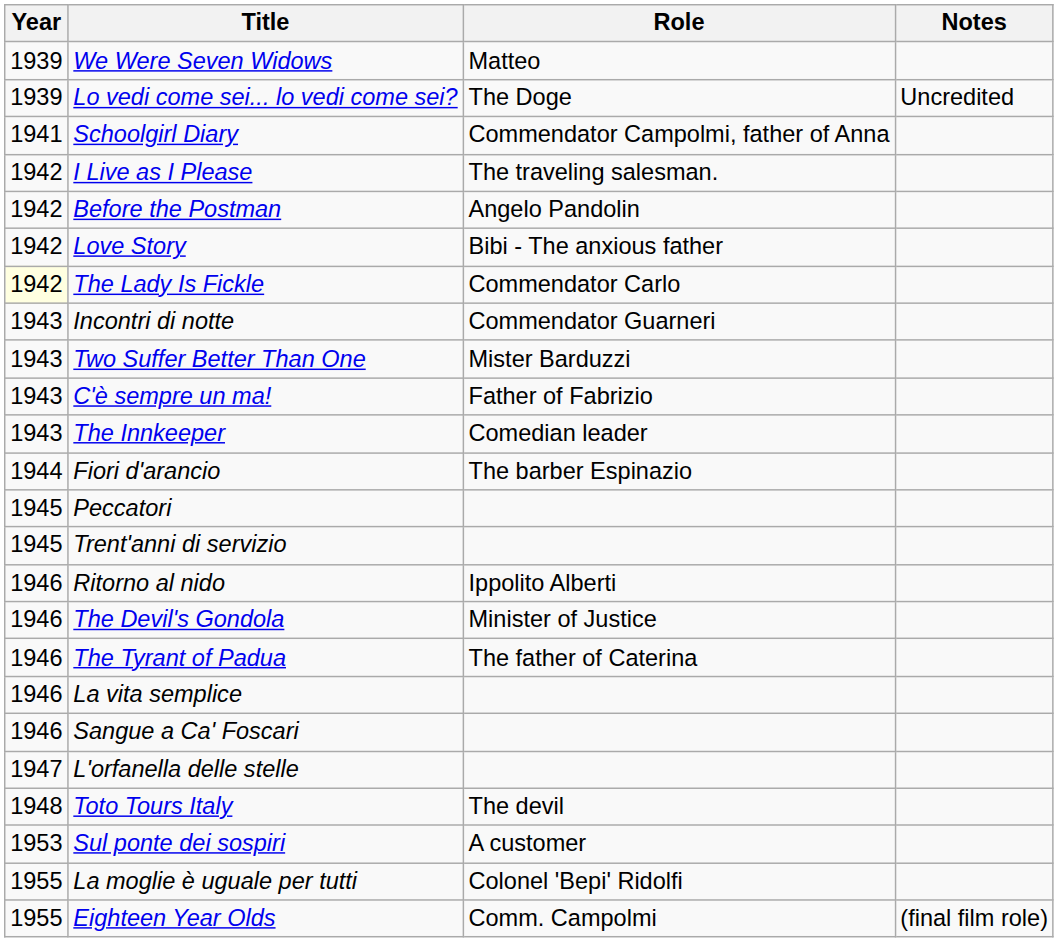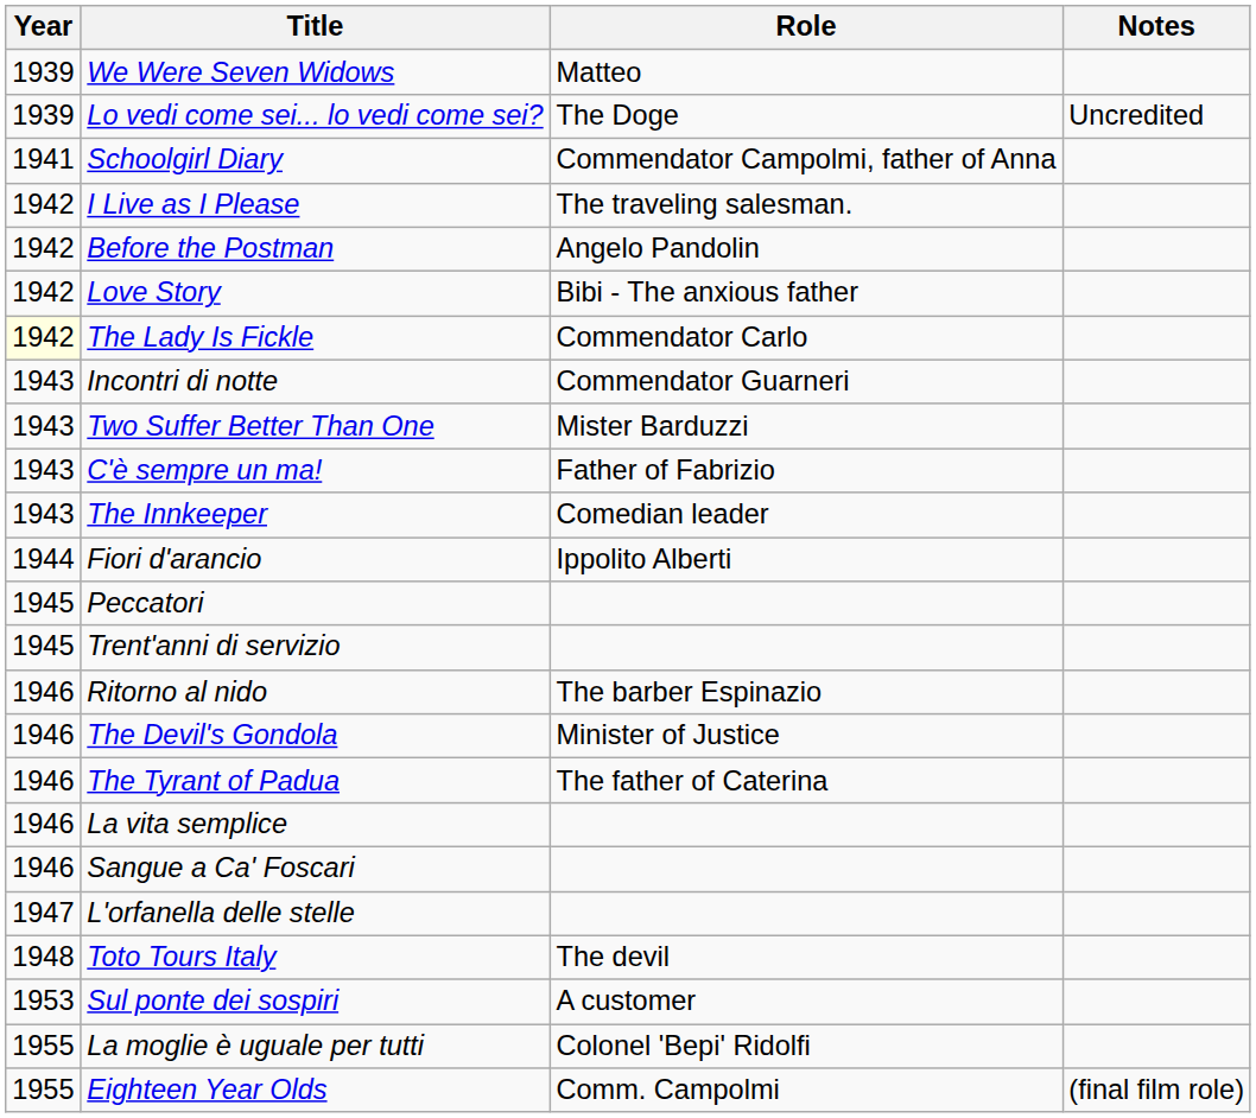Fiori d'arancio | Role: The barber Espinazio -> Ippolito Alberti
Ritorno al nido | Role: Ippolito Alberti -> The barber Espinazio
